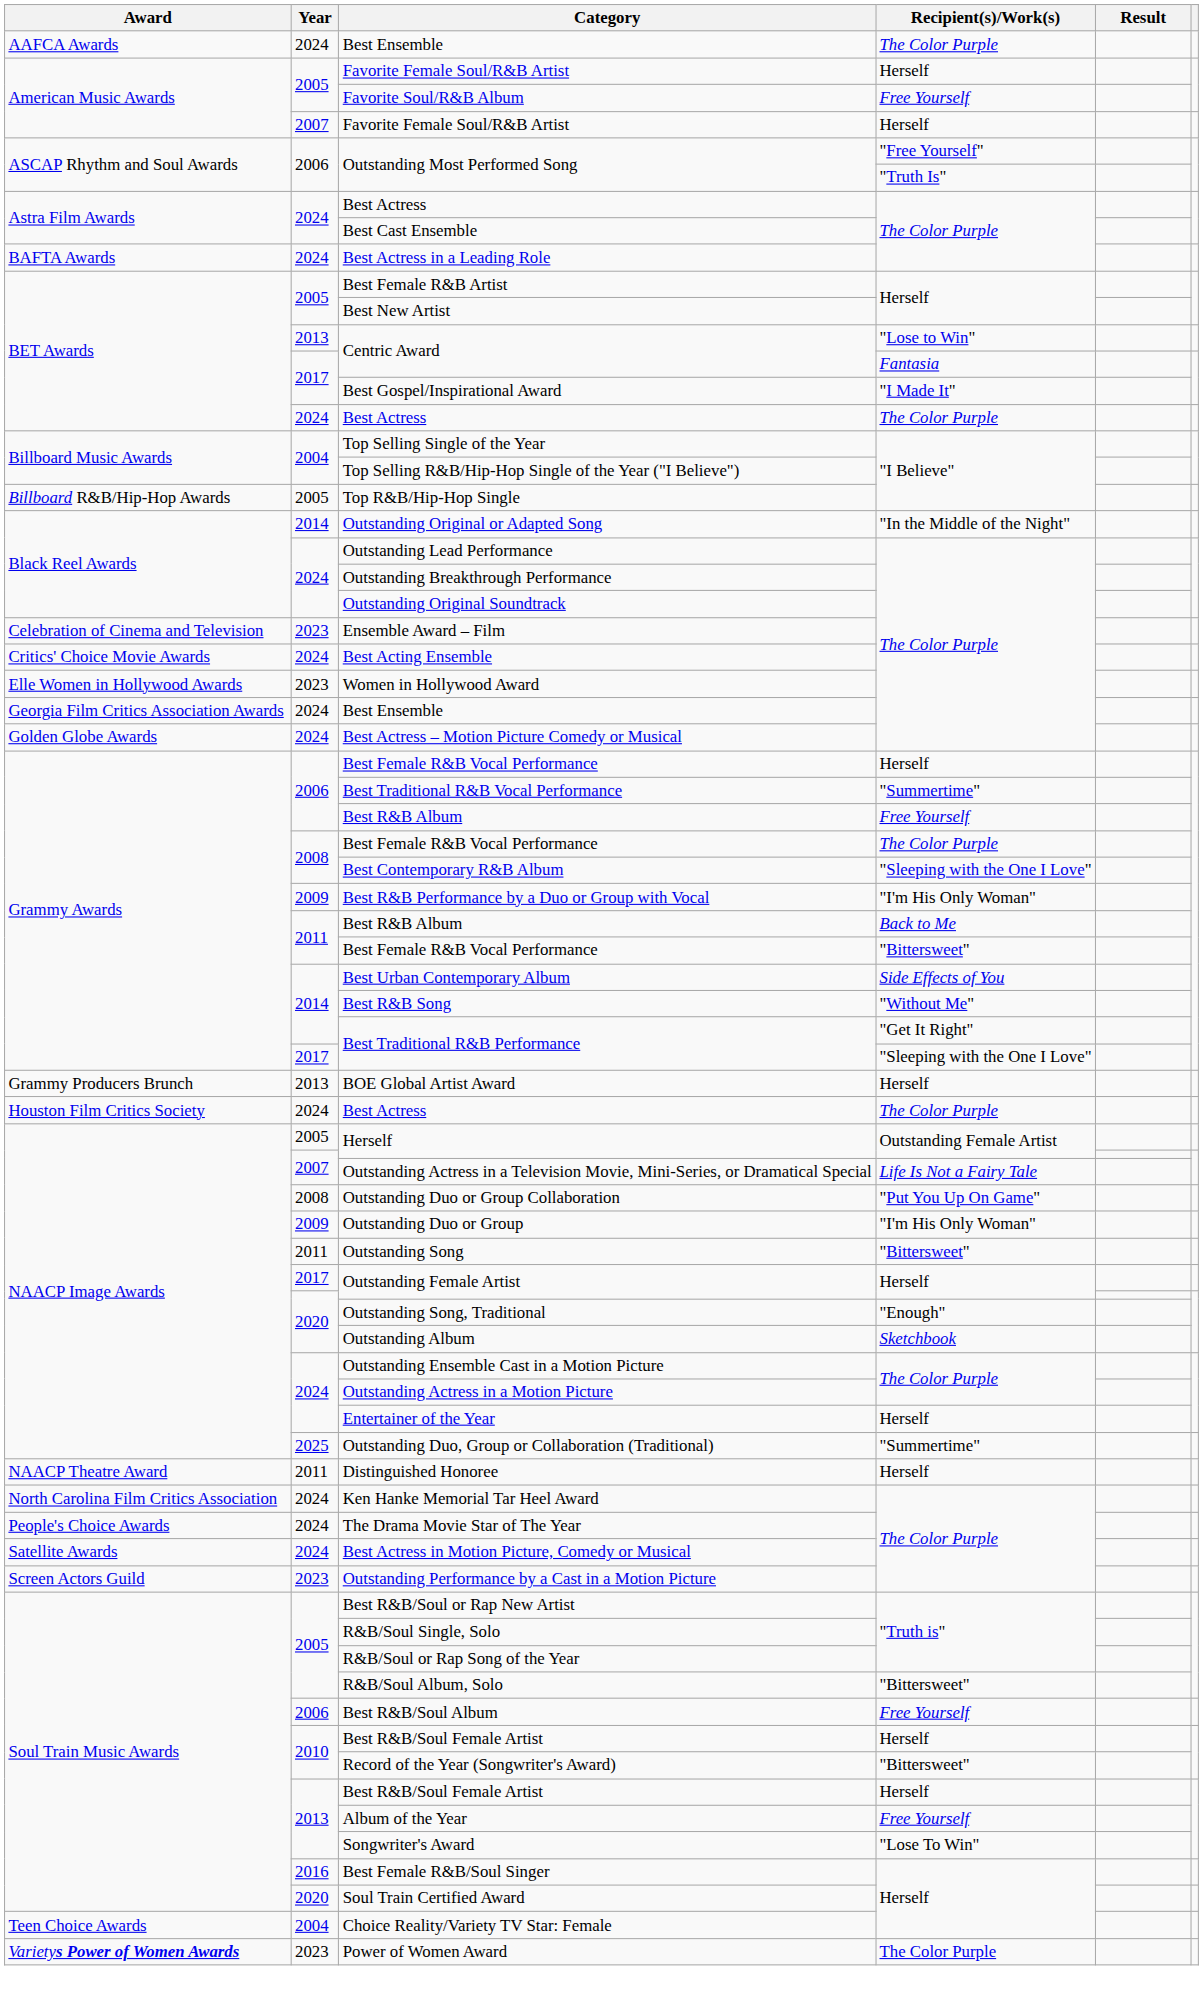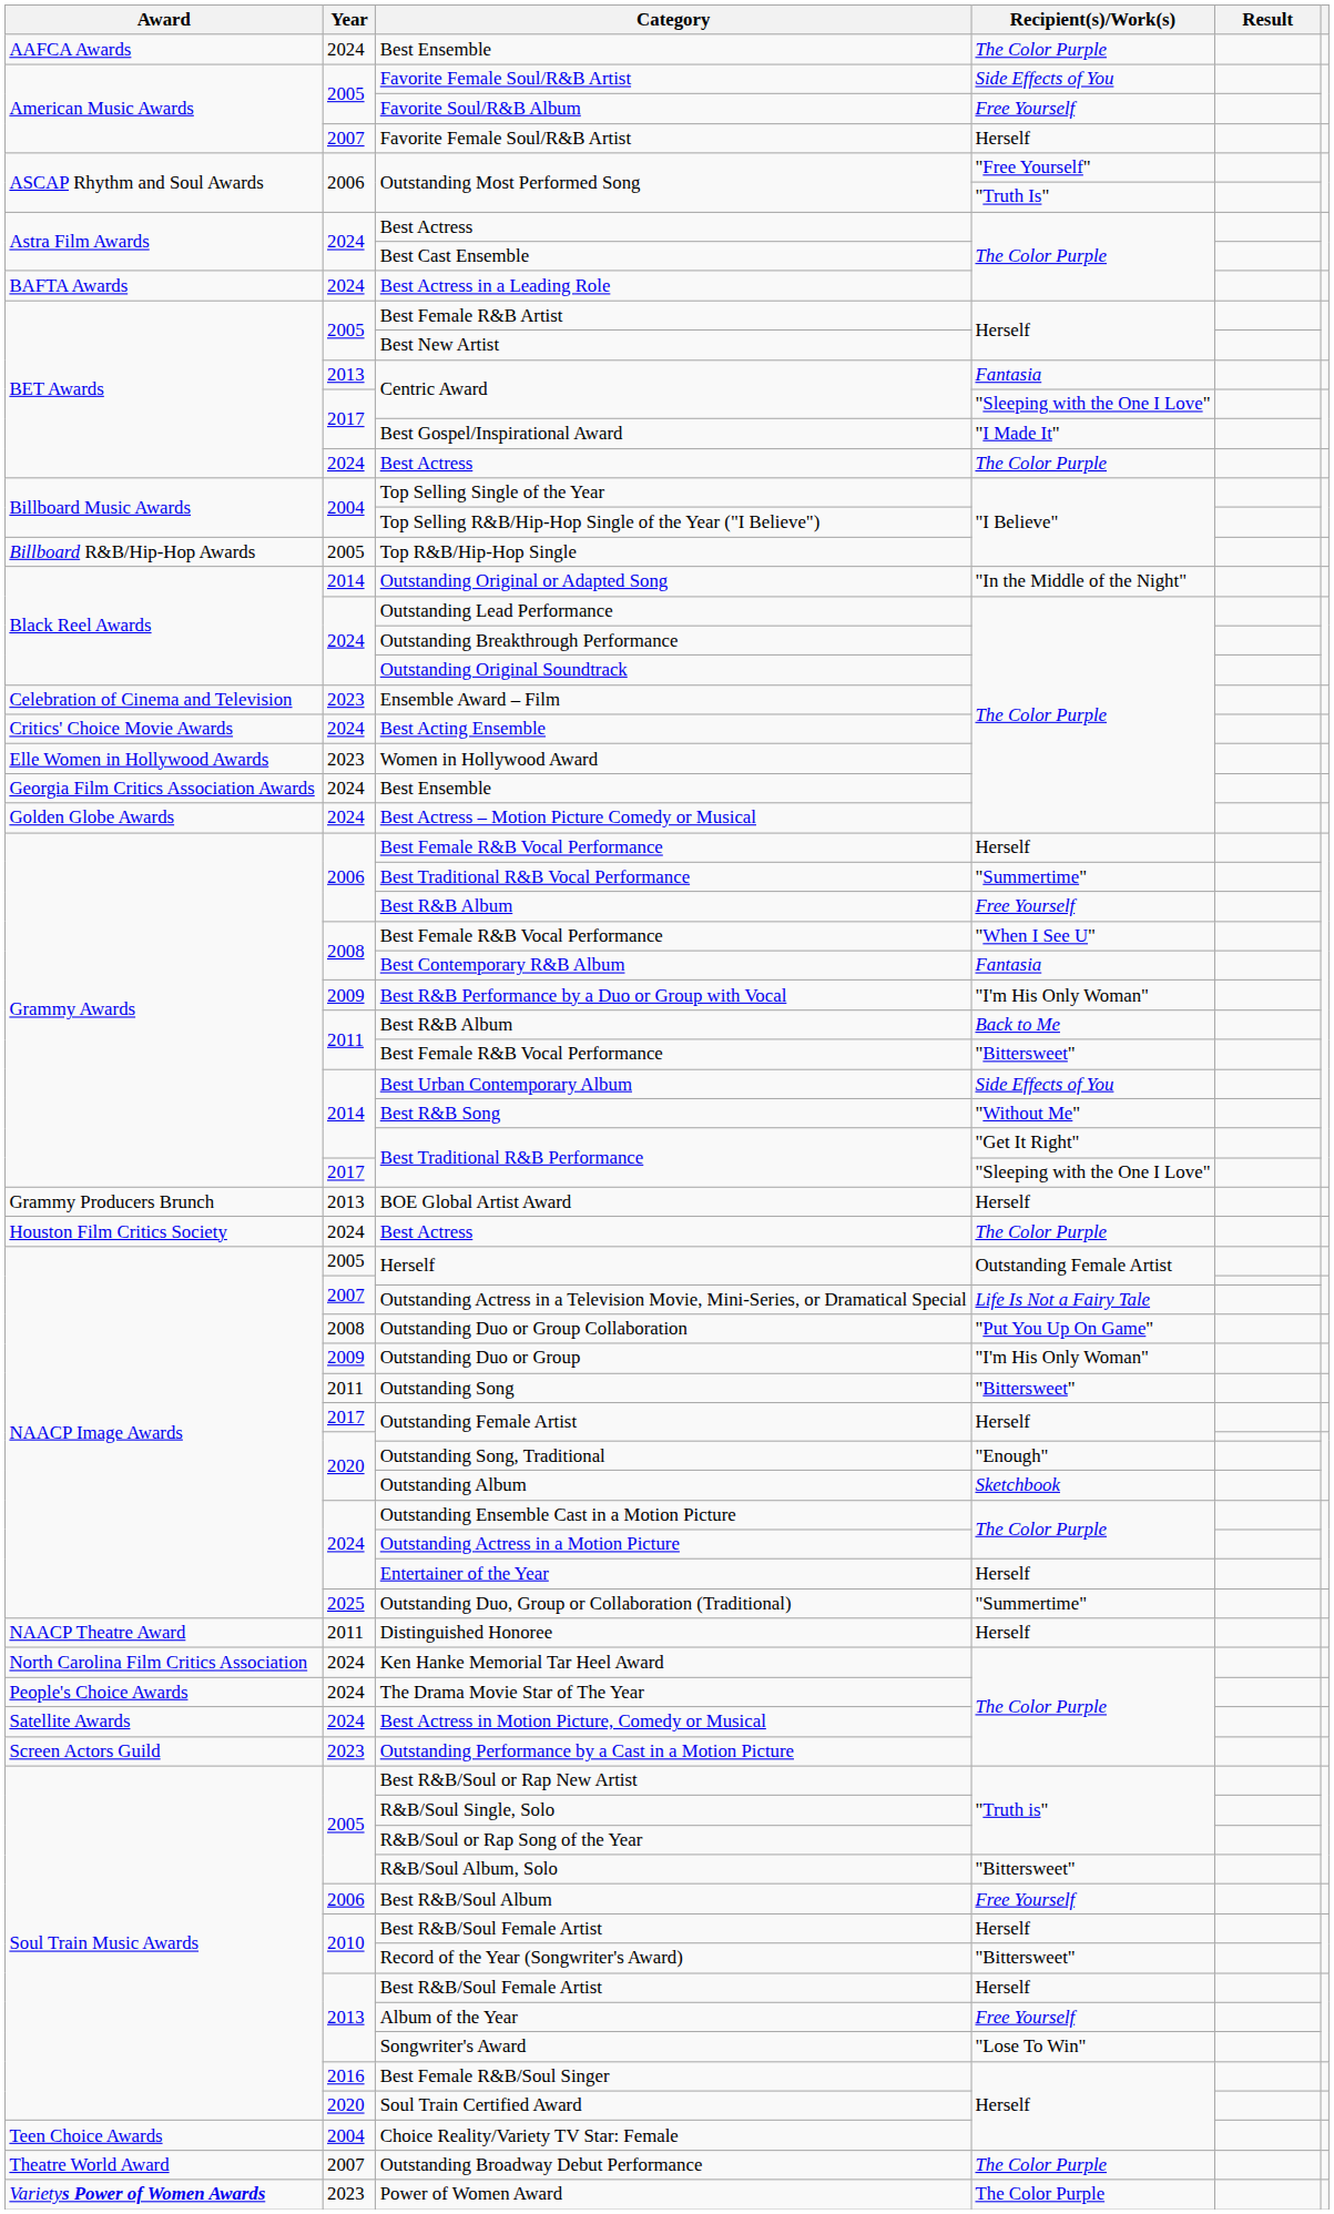2005 / Favorite Female Soul/R&B Artist | Recipient(s)/Work(s): Herself -> Side Effects of You
2013 / Centric Award | Recipient(s)/Work(s): "Lose to Win" -> Fantasia
2017 / Centric Award | Recipient(s)/Work(s): Fantasia -> "Sleeping with the One I Love"
2008 / Best Female R&B Vocal Performance | Recipient(s)/Work(s): The Color Purple -> "When I See U"
Best Contemporary R&B Album | Recipient(s)/Work(s): "Sleeping with the One I Love" -> Fantasia
+ row: Theatre World Award | 2007 | Outstanding Broadway Debut Performance | The Color Purple
